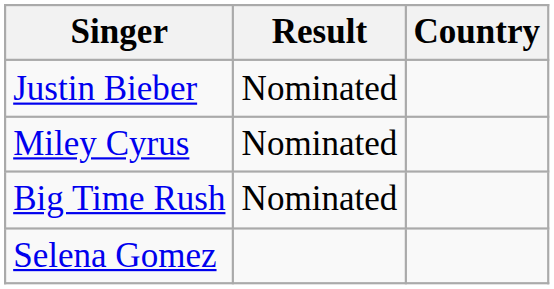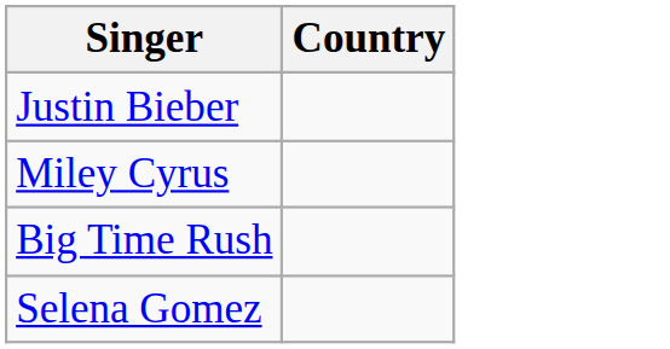- column: Result | Nominated | Nominated | Nominated
